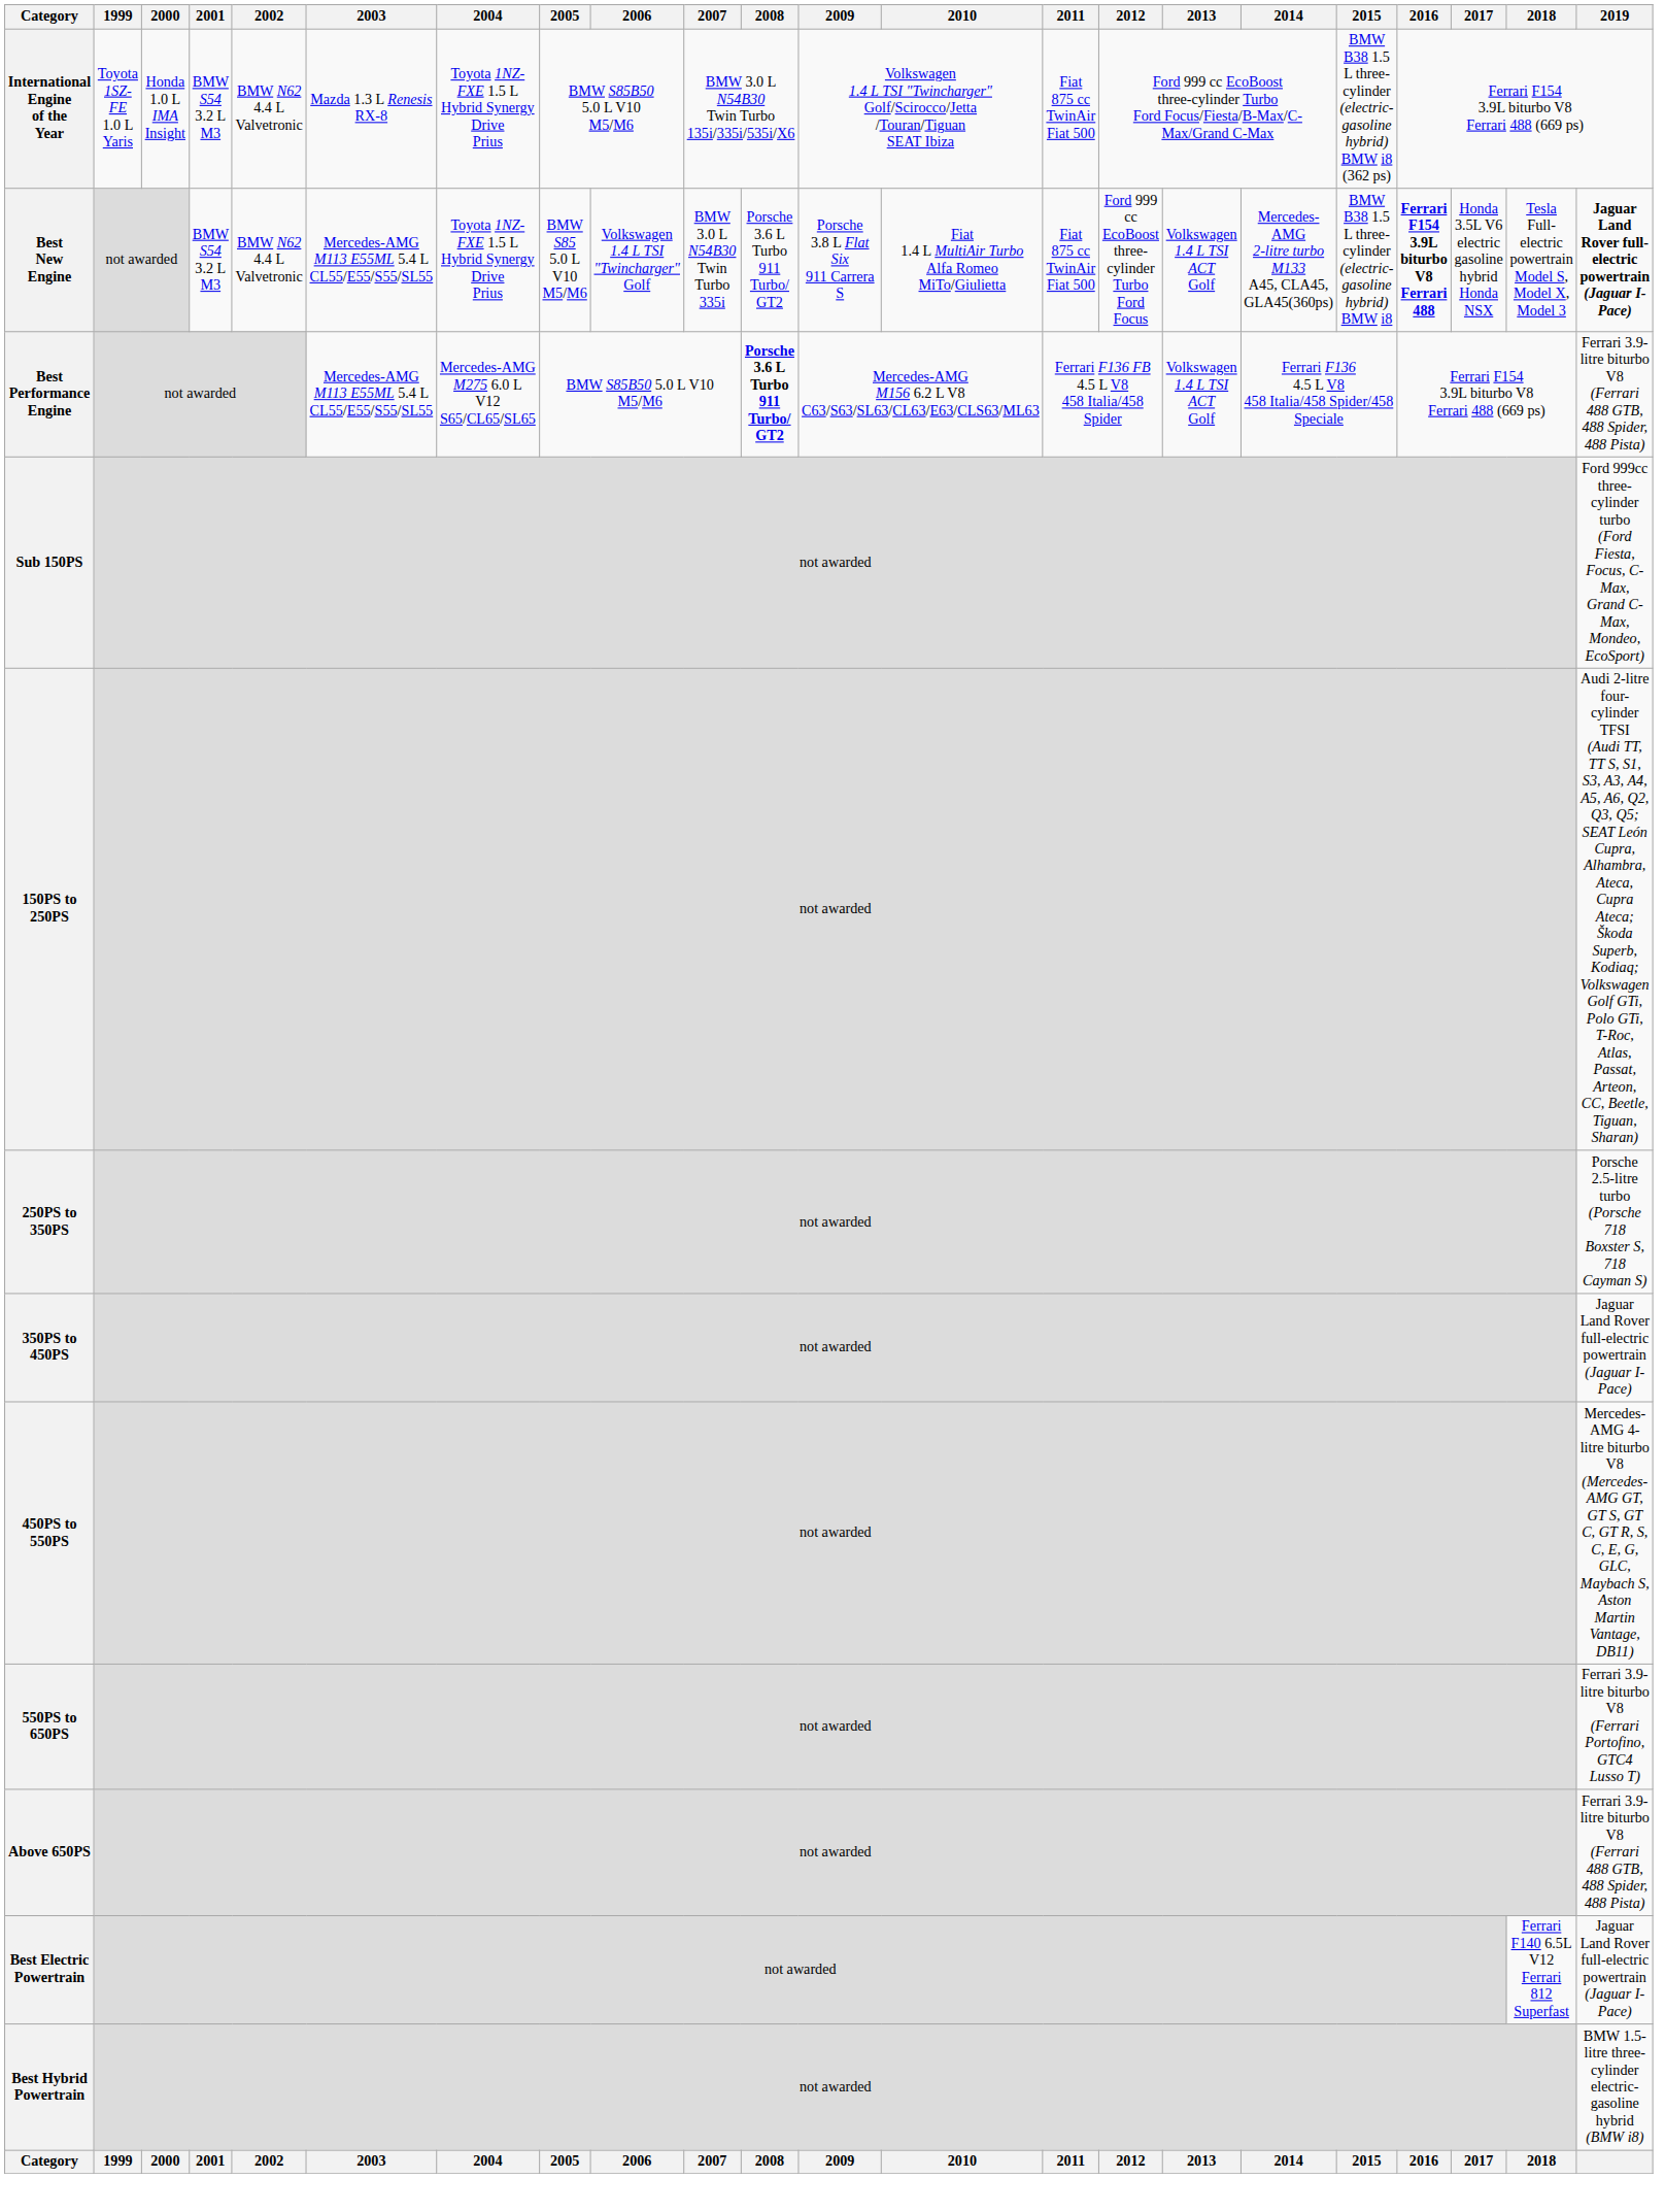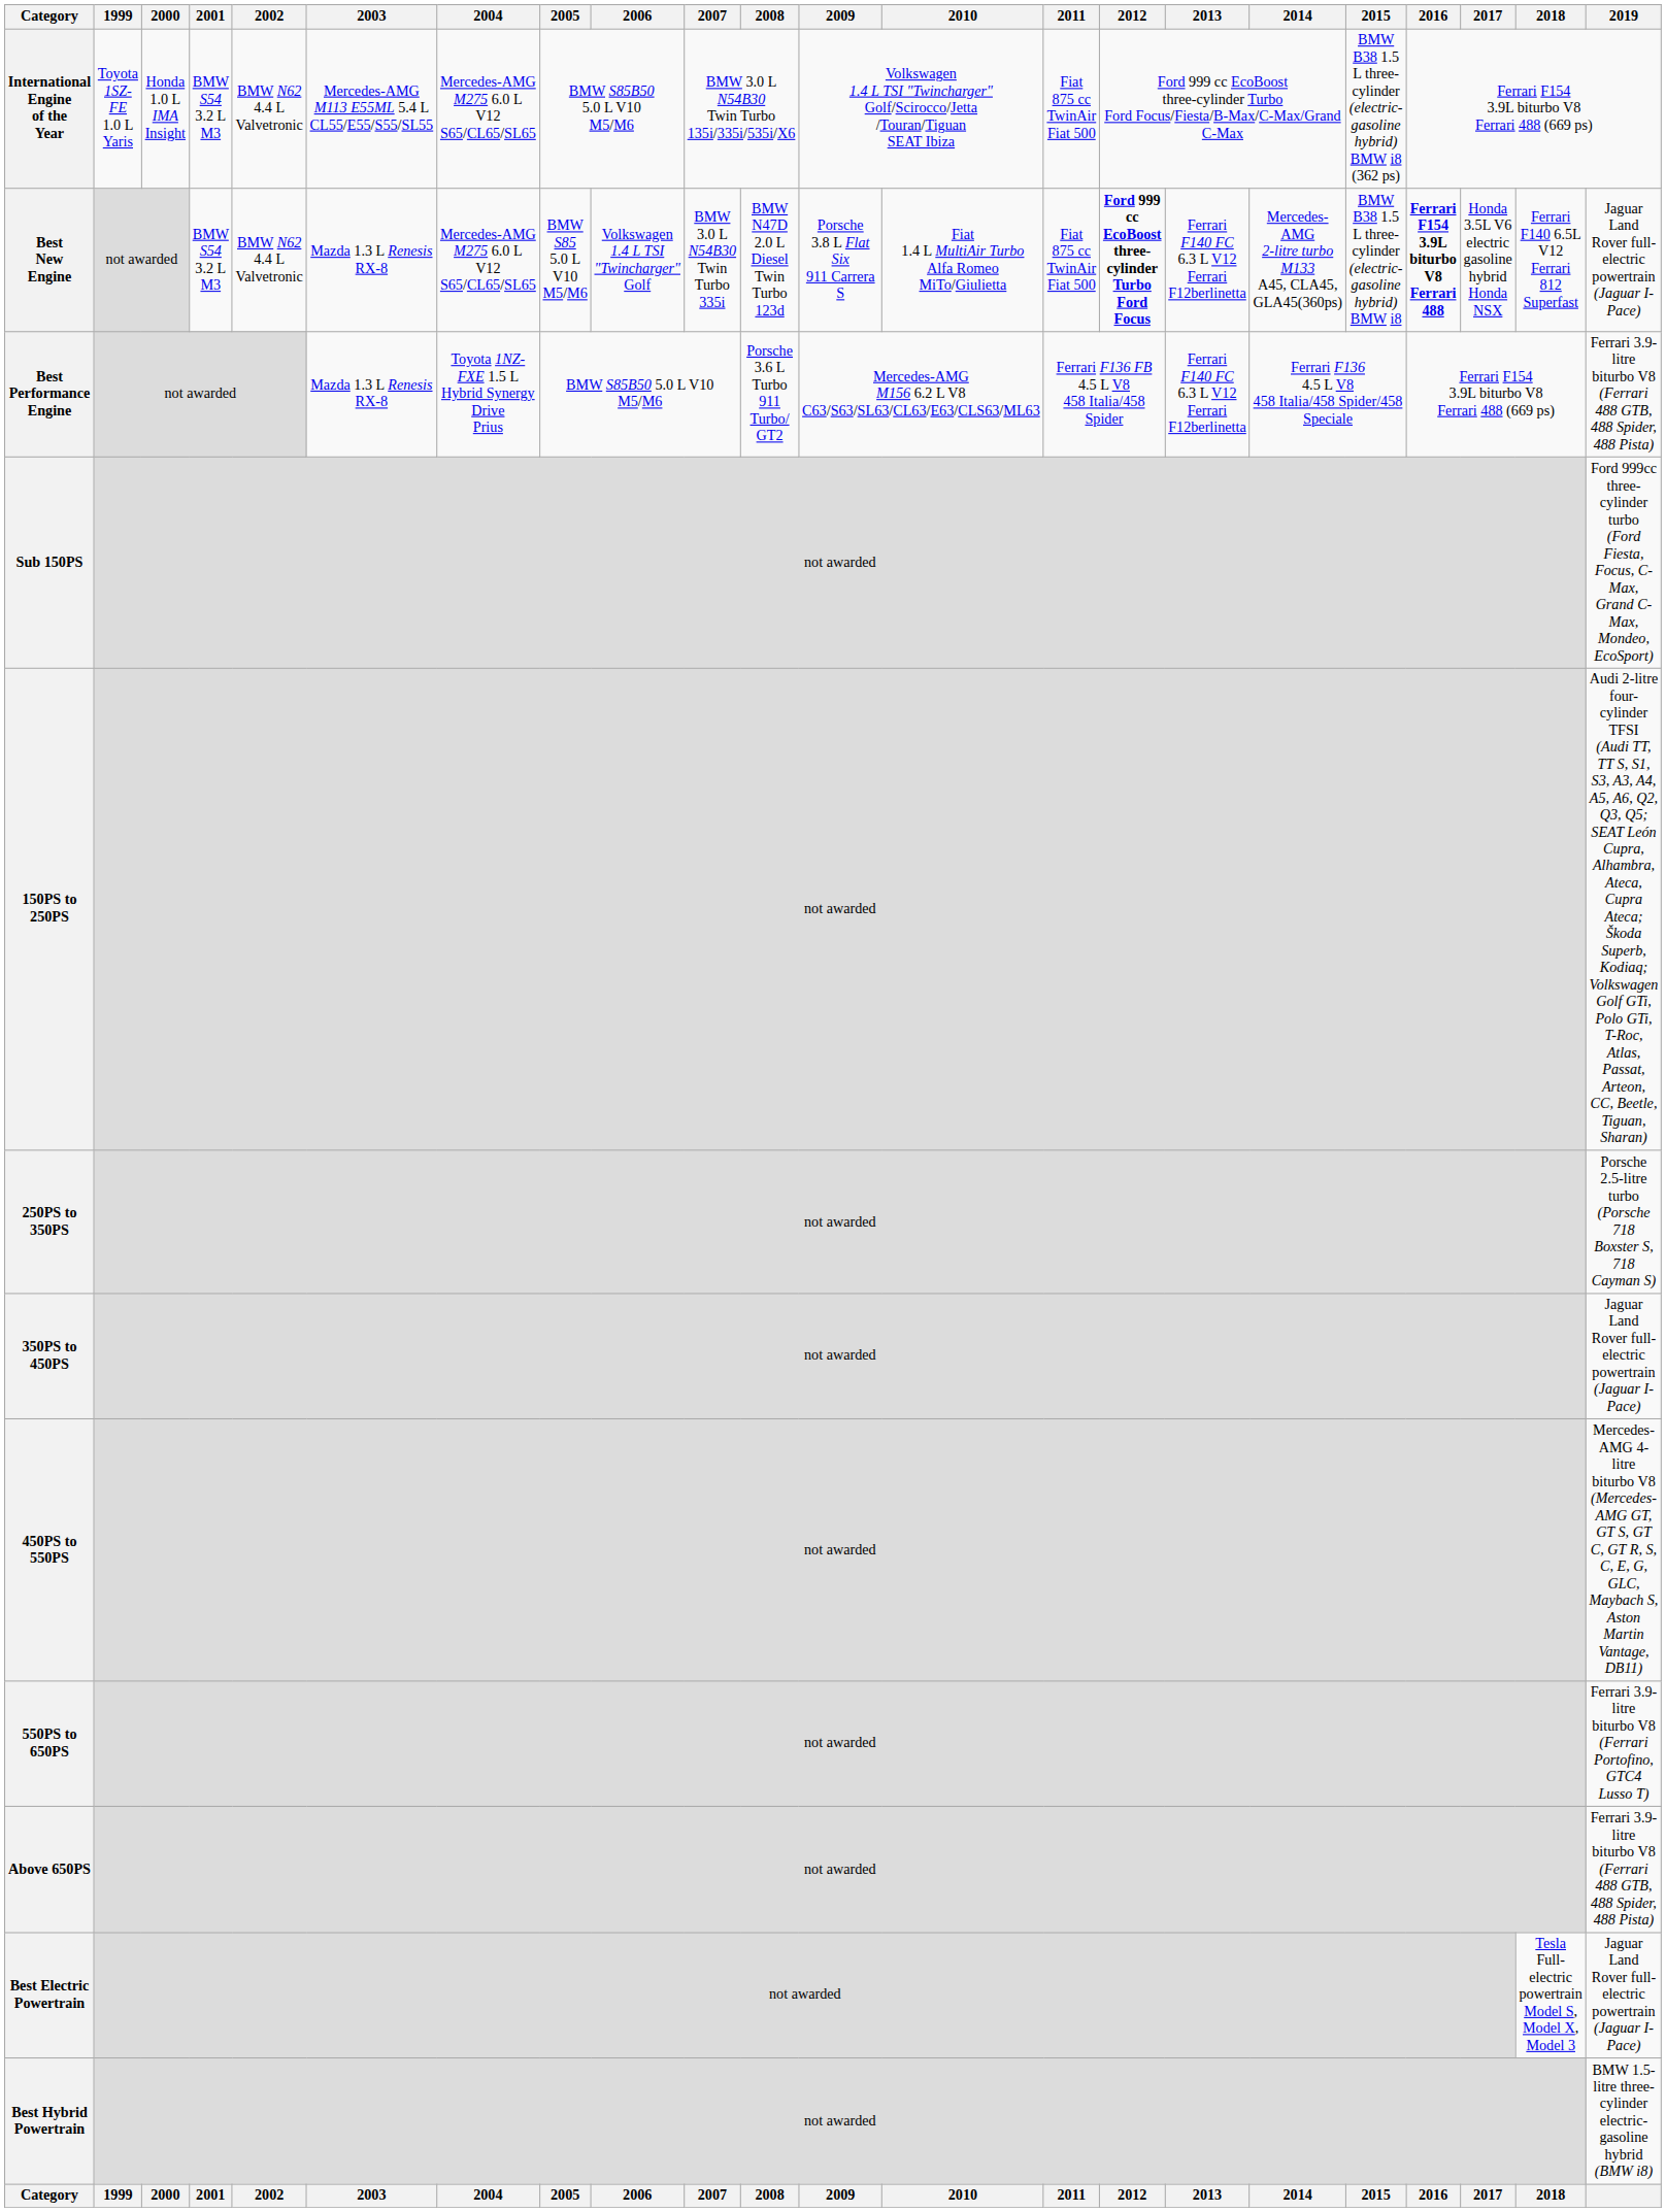International Engine of the Year | 2003: Mazda 1.3 L Renesis RX-8 -> Mercedes-AMG M113 E55ML 5.4 L CL55/E55/S55/SL55
International Engine of the Year | 2004: Toyota 1NZ-FXE 1.5 L Hybrid Synergy Drive Prius -> Mercedes-AMG M275 6.0 L V12 S65/CL65/SL65
Best New Engine | 2003: Mercedes-AMG M113 E55ML 5.4 L CL55/E55/S55/SL55 -> Mazda 1.3 L Renesis RX-8
Best New Engine | 2004: Toyota 1NZ-FXE 1.5 L Hybrid Synergy Drive Prius -> Mercedes-AMG M275 6.0 L V12 S65/CL65/SL65
Best New Engine | 2008: Porsche 3.6 L Turbo 911 Turbo/ GT2 -> BMW N47D 2.0 L Diesel Twin Turbo 123d
Best New Engine | 2012: normal -> bold
Best New Engine | 2013: Volkswagen 1.4 L TSI ACT Golf -> Ferrari F140 FC 6.3 L V12 Ferrari F12berlinetta
Best New Engine | 2018: Tesla Full-electric powertrain Model S, Model X, Model 3 -> Ferrari F140 6.5L V12 Ferrari 812 Superfast
Best New Engine | 2019: bold -> normal
Best Performance Engine | 2003: Mercedes-AMG M113 E55ML 5.4 L CL55/E55/S55/SL55 -> Mazda 1.3 L Renesis RX-8
Best Performance Engine | 2004: Mercedes-AMG M275 6.0 L V12 S65/CL65/SL65 -> Toyota 1NZ-FXE 1.5 L Hybrid Synergy Drive Prius
Best Performance Engine | 2008: bold -> normal
Best Performance Engine | 2013: Volkswagen 1.4 L TSI ACT Golf -> Ferrari F140 FC 6.3 L V12 Ferrari F12berlinetta
Best Electric Powertrain | 2018: Ferrari F140 6.5L V12 Ferrari 812 Superfast -> Tesla Full-electric powertrain Model S, Model X, Model 3
